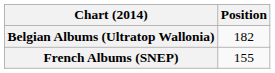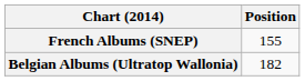rows swapped: Belgian Albums (Ultratop Wallonia) <-> French Albums (SNEP)
